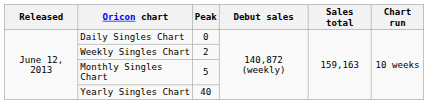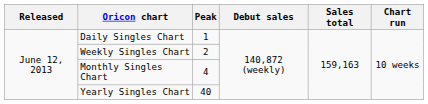Daily Singles Chart | Peak: 0 -> 1
Monthly Singles Chart | Peak: 5 -> 4
